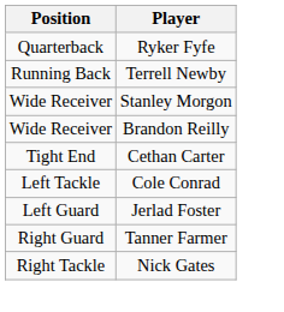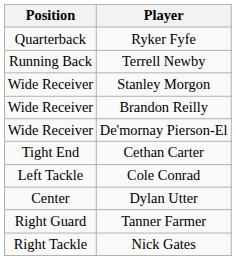+ row: Wide Receiver | De'mornay Pierson-El
- row: Left Guard | Jerlad Foster
+ row: Center | Dylan Utter
